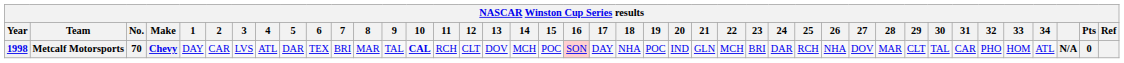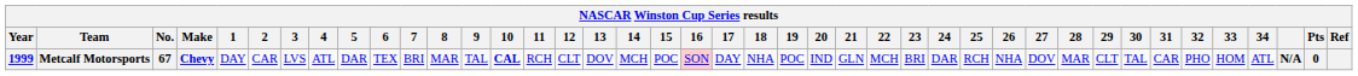Metcalf Motorsports | Year: 1998 -> 1999
Metcalf Motorsports | No.: 70 -> 67
